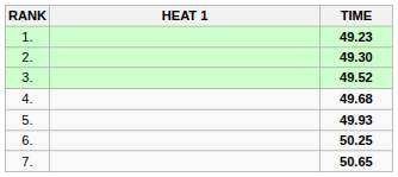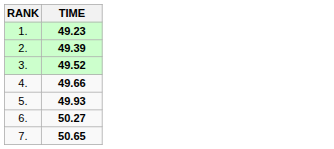- column: HEAT 1
2. | TIME: 49.30 -> 49.39
4. | TIME: 49.68 -> 49.66
6. | TIME: 50.25 -> 50.27
